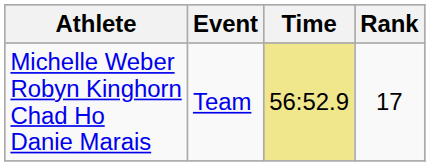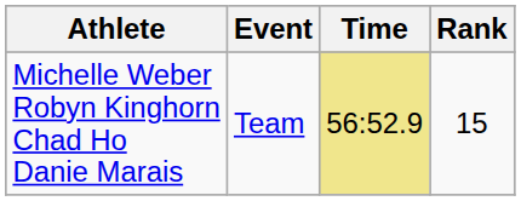Michelle Weber Robyn Kinghorn Chad Ho Danie Marais | Rank: 17 -> 15
